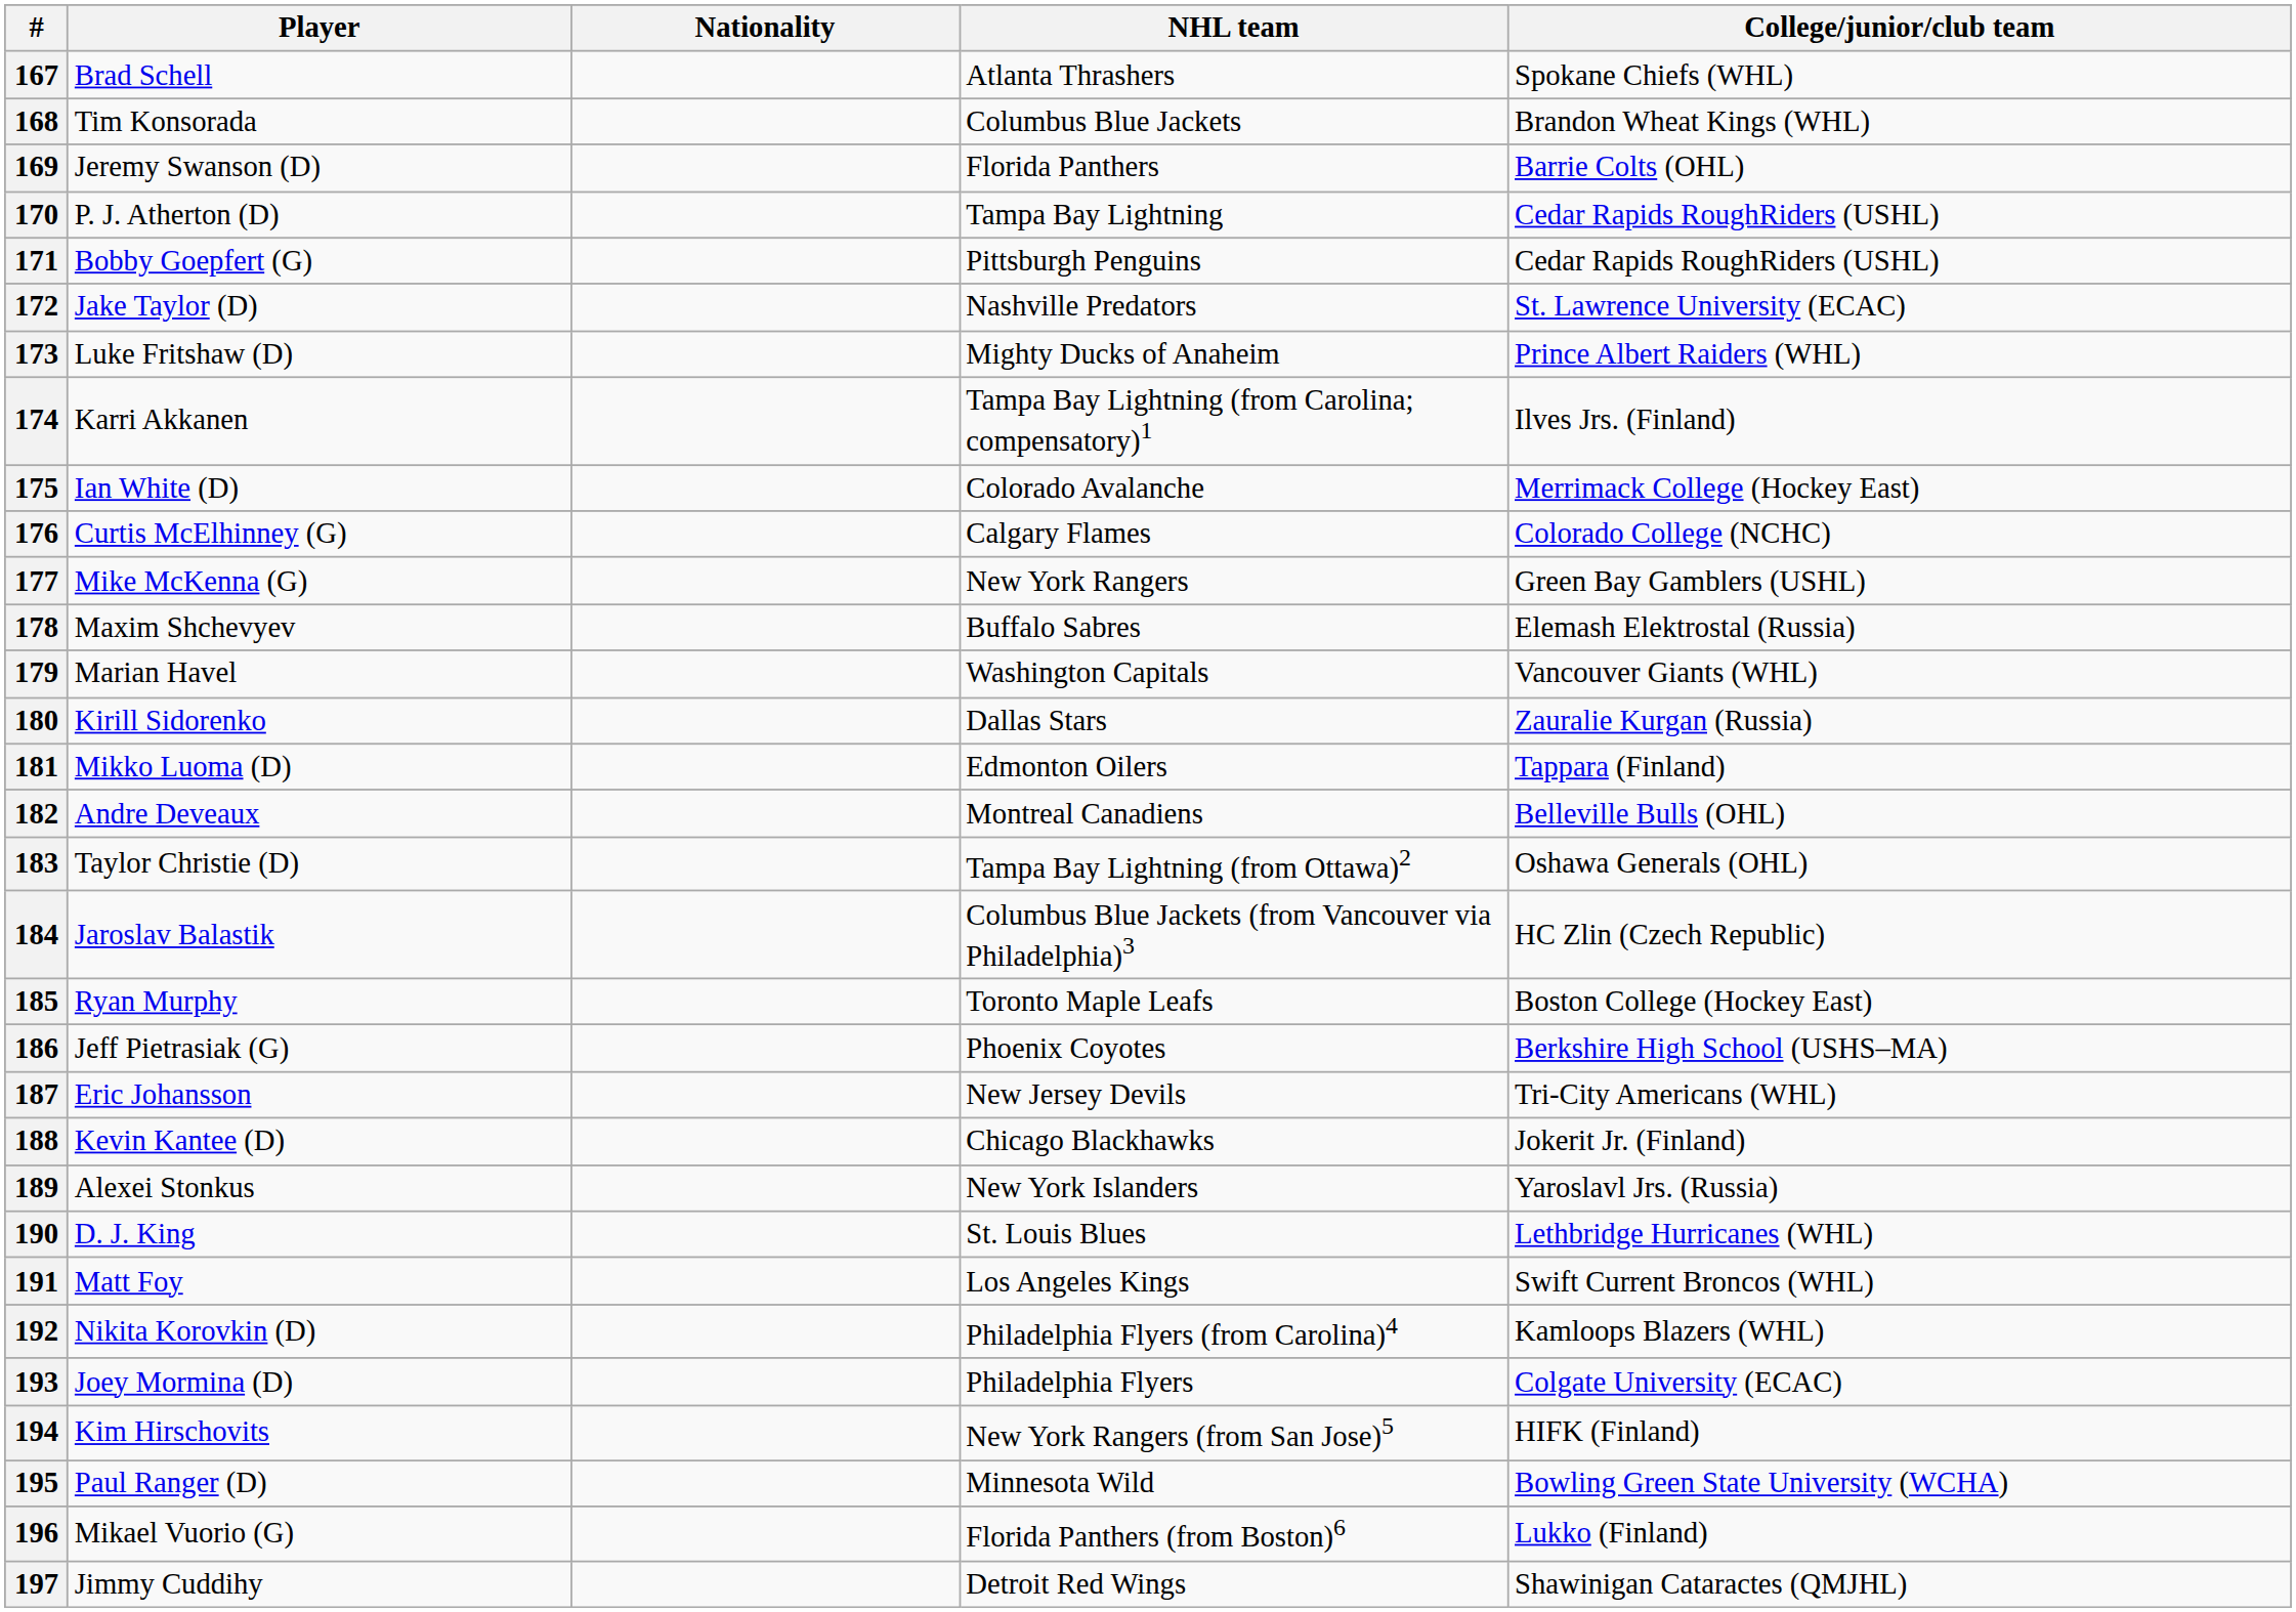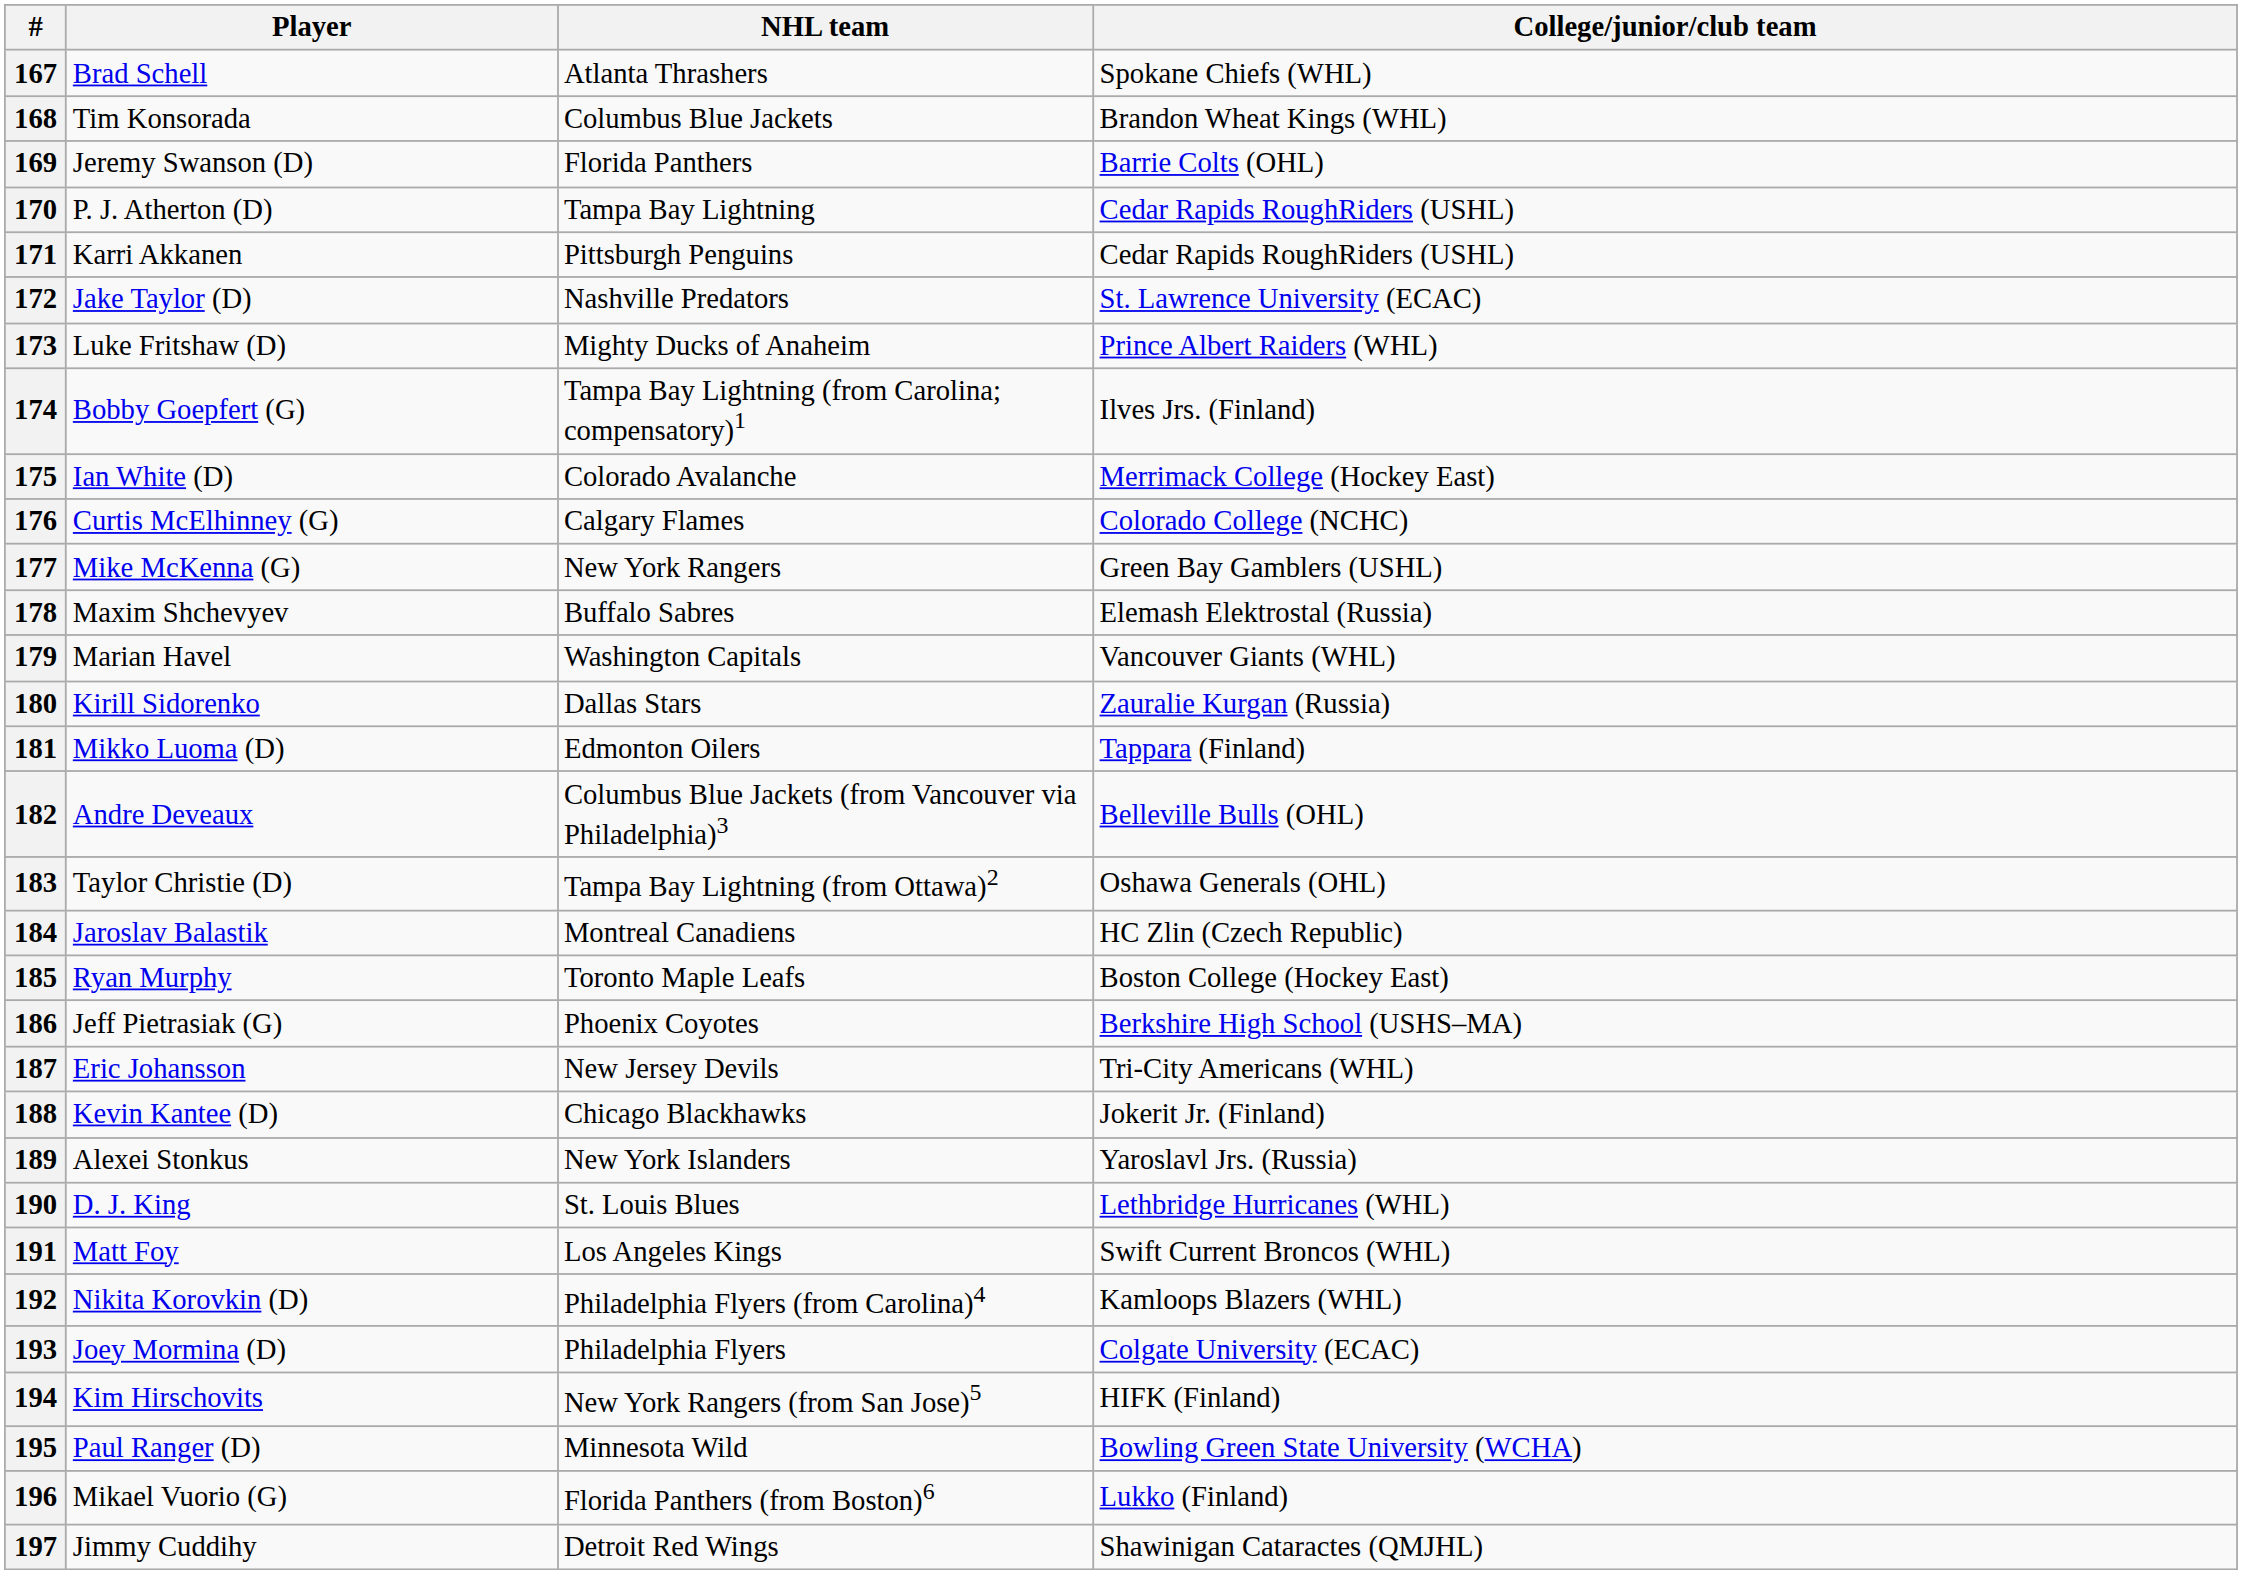- column: Nationality
171 | Player: Bobby Goepfert (G) -> Karri Akkanen
174 | Player: Karri Akkanen -> Bobby Goepfert (G)
182 | NHL team: Montreal Canadiens -> Columbus Blue Jackets (from Vancouver via Philadelphia)3
184 | NHL team: Columbus Blue Jackets (from Vancouver via Philadelphia)3 -> Montreal Canadiens
